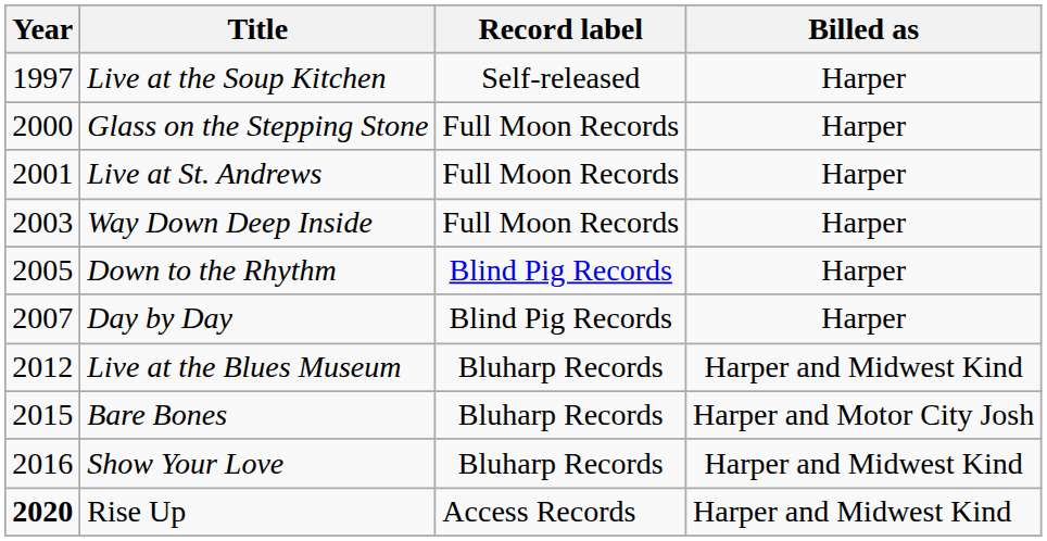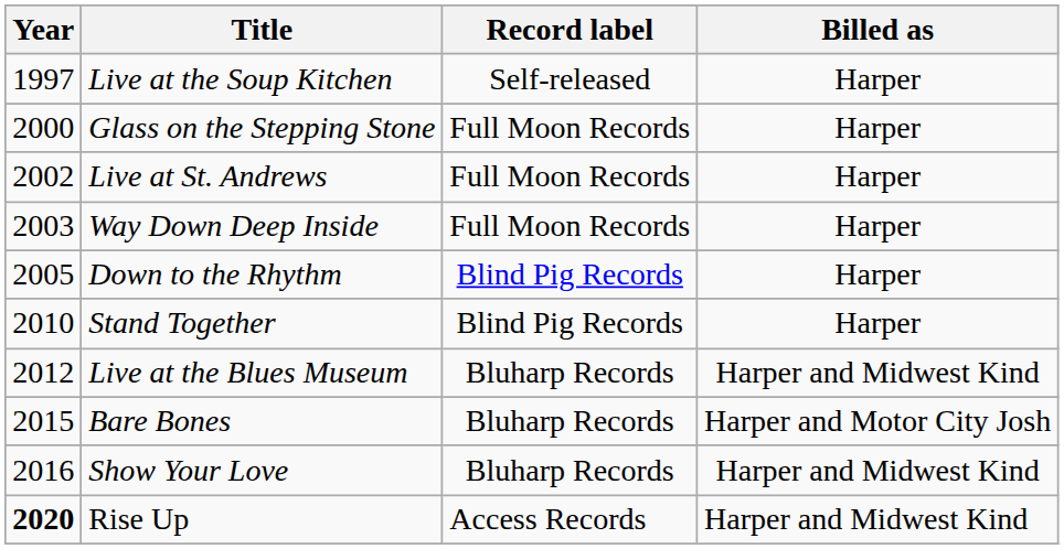Live at St. Andrews | Year: 2001 -> 2002
- row: 2007 | Day by Day | Blind Pig Records | Harper
+ row: 2010 | Stand Together | Blind Pig Records | Harper
